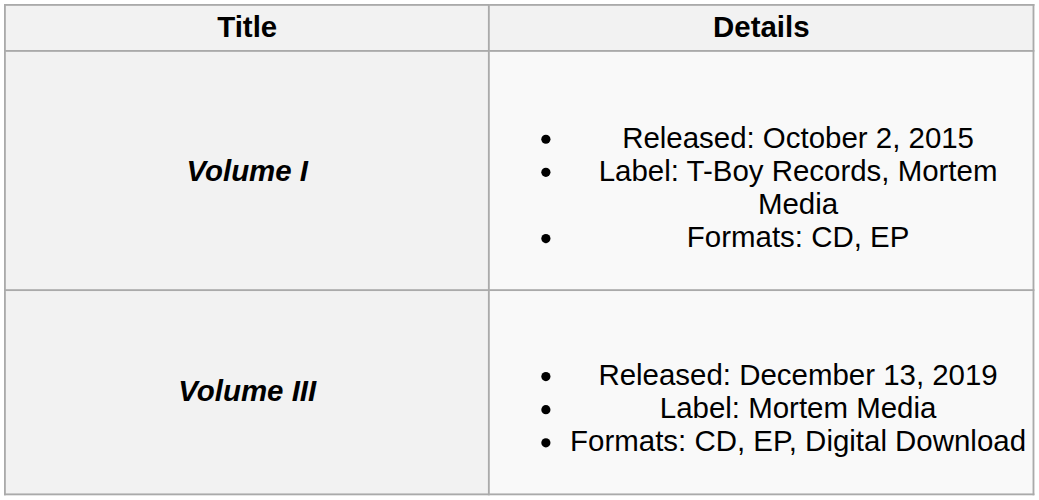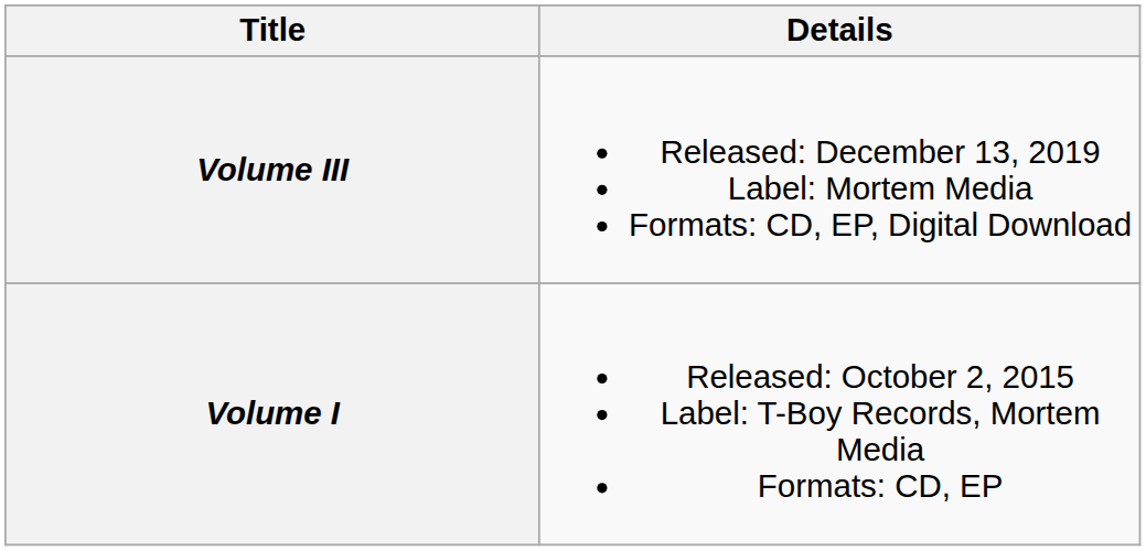rows swapped: Volume I <-> Volume III
